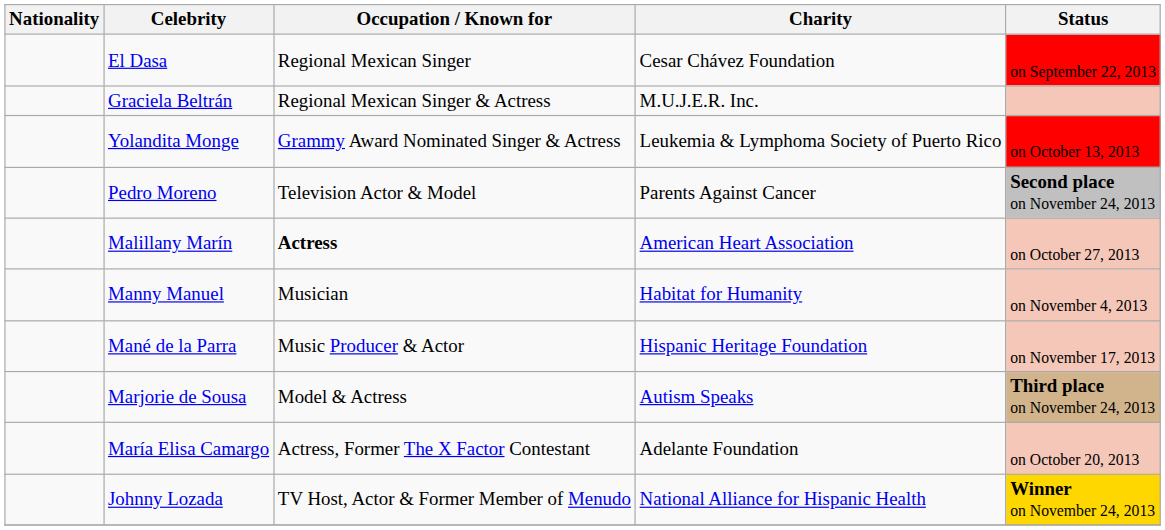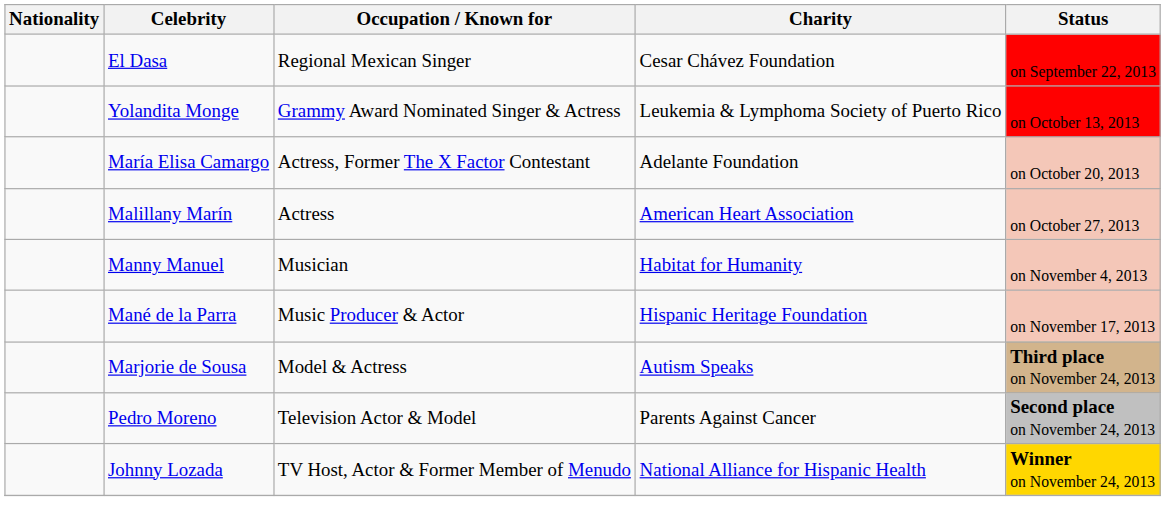- row: Graciela Beltrán | Regional Mexican Singer & Actress | M.U.J.E.R. Inc.
rows swapped: María Elisa Camargo <-> Pedro Moreno
Malillany Marín | Occupation / Known for: bold -> normal
